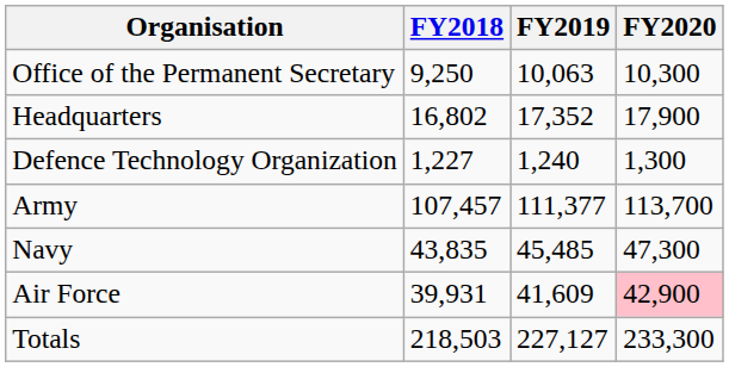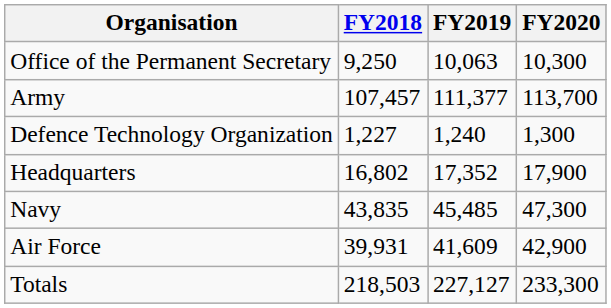rows swapped: Headquarters <-> Army
Air Force | FY2020: pink background -> no background
